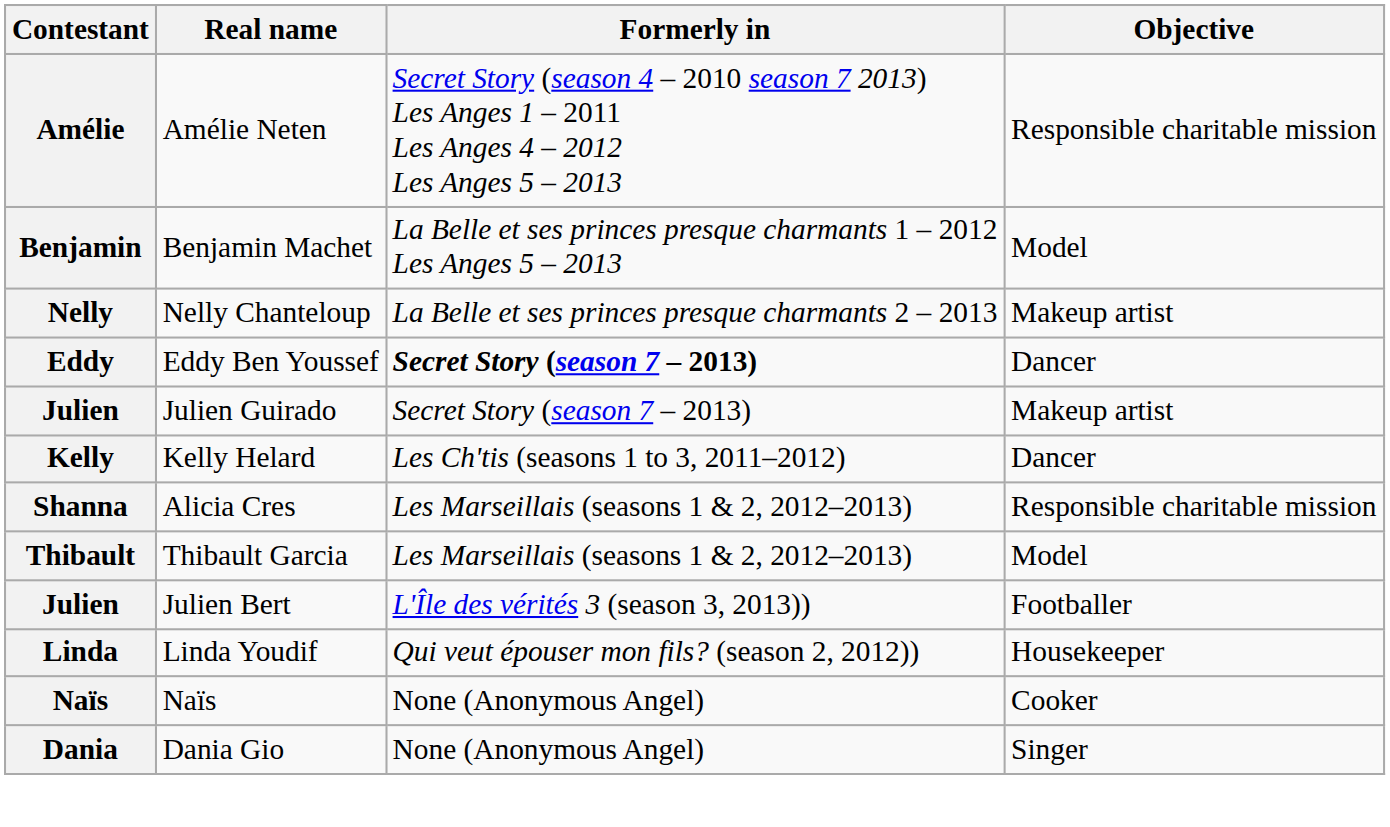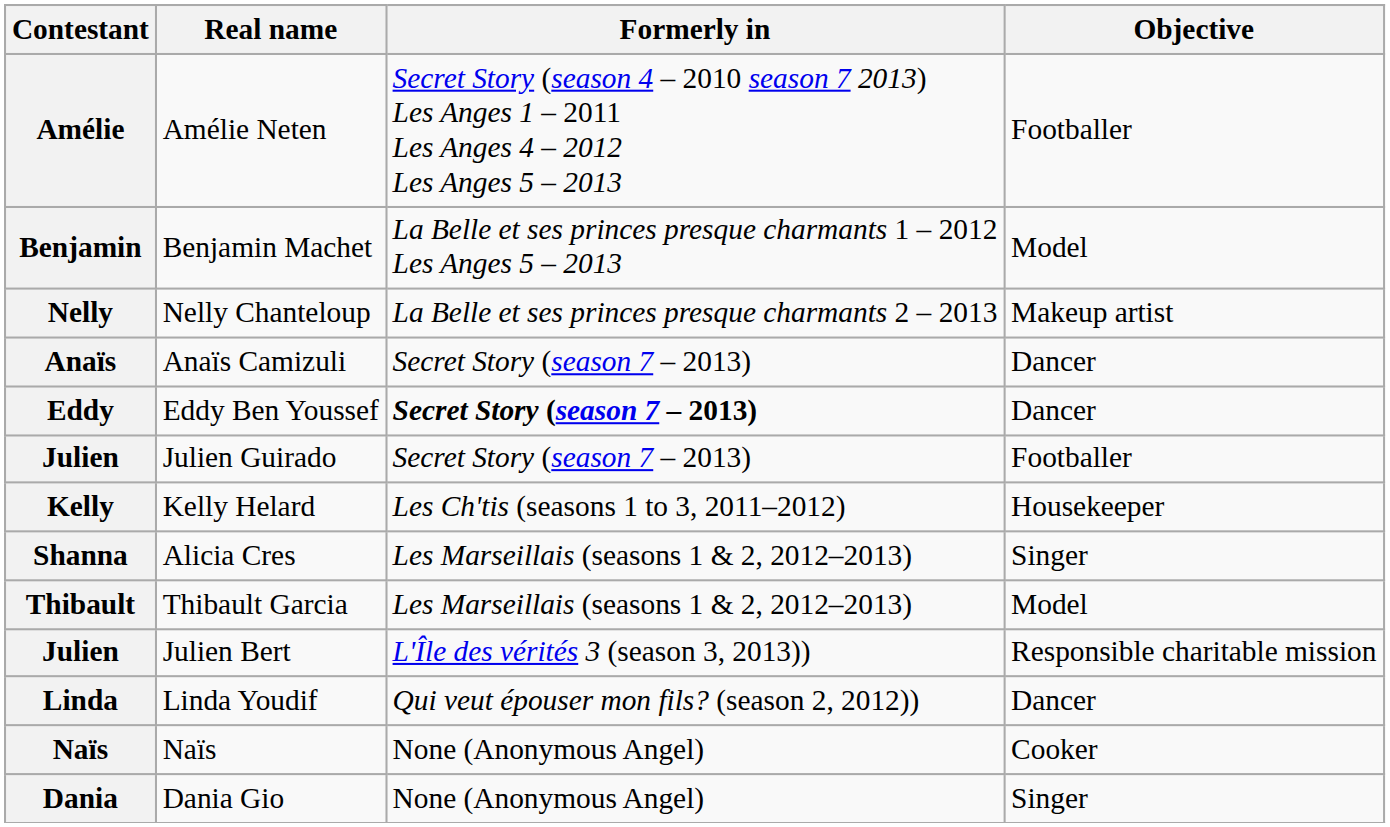Amélie | Objective: Responsible charitable mission -> Footballer
+ row: Anaïs | Anaïs Camizuli | Secret Story (season 7 – 2013) | Dancer
Julien / Julien Guirado | Objective: Makeup artist -> Footballer
Kelly | Objective: Dancer -> Housekeeper
Shanna | Objective: Responsible charitable mission -> Singer
Julien / Julien Bert | Objective: Footballer -> Responsible charitable mission
Linda | Objective: Housekeeper -> Dancer
